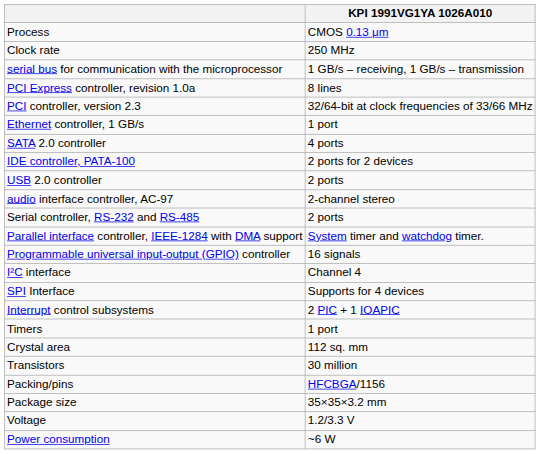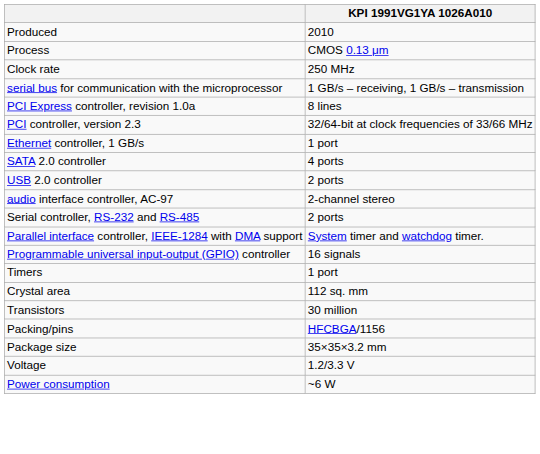+ row: Produced | 2010
- row: IDE controller, PATA-100 | 2 ports for 2 devices
- row: I²C interface | Channel 4
- row: SPI Interface | Supports for 4 devices
- row: Interrupt control subsystems | 2 PIC + 1 IOAPIC
